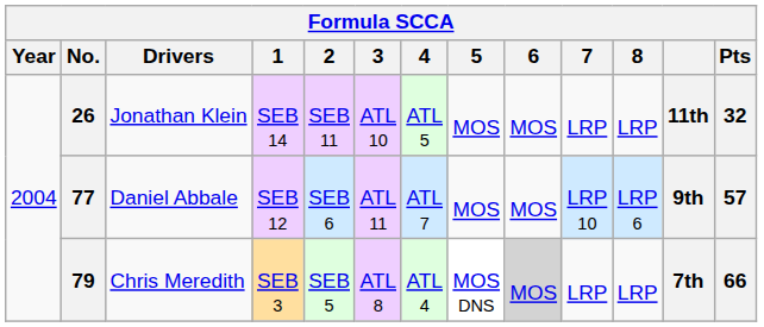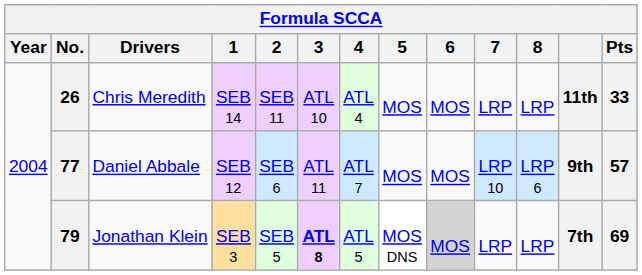26 | Drivers: Jonathan Klein -> Chris Meredith
26 | 4: ATL 5 -> ATL 4
26 | Pts: 32 -> 33
79 | Drivers: Chris Meredith -> Jonathan Klein
79 | 3: normal -> bold
79 | 4: ATL 4 -> ATL 5
79 | Pts: 66 -> 69
